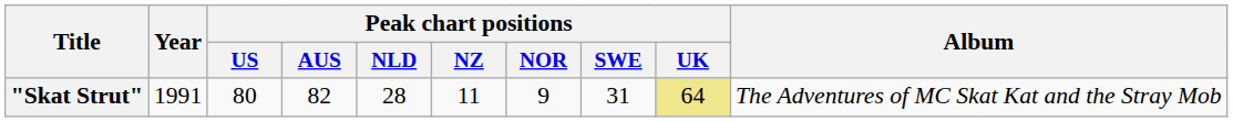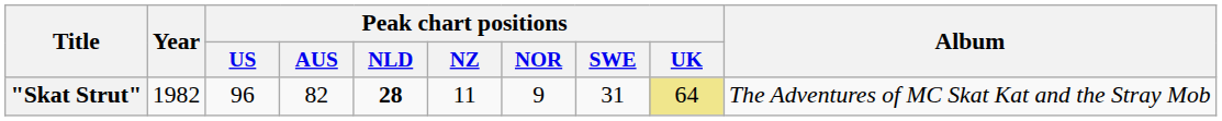"Skat Strut" | Year: 1991 -> 1982
"Skat Strut" | Peak chart positions / US: 80 -> 96
"Skat Strut" | Peak chart positions / NLD: normal -> bold
